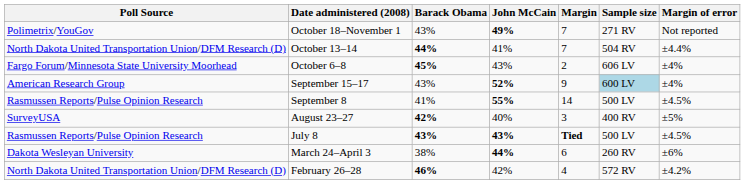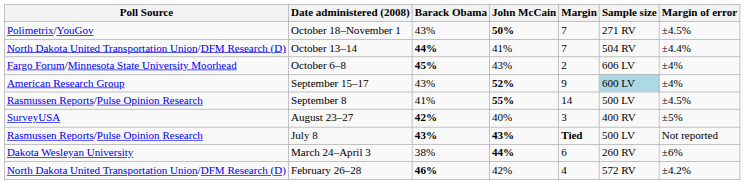October 18–November 1 | John McCain: 49% -> 50%
October 18–November 1 | Margin of error: Not reported -> ±4.5%
July 8 | Margin of error: ±4.5% -> Not reported
